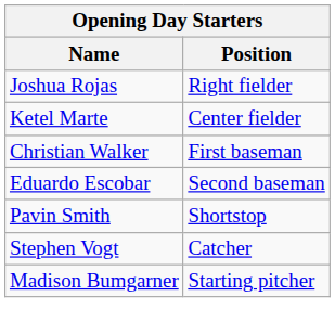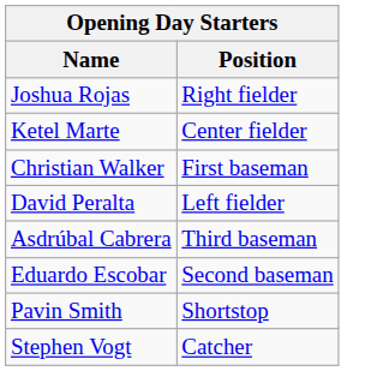+ row: David Peralta | Left fielder
+ row: Asdrúbal Cabrera | Third baseman
- row: Madison Bumgarner | Starting pitcher
